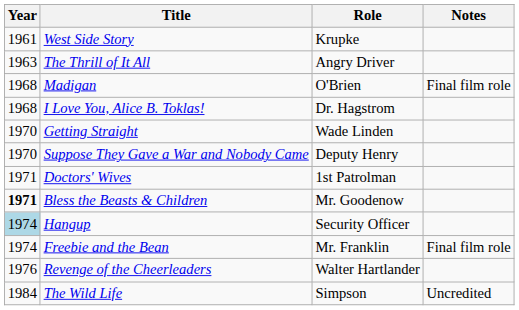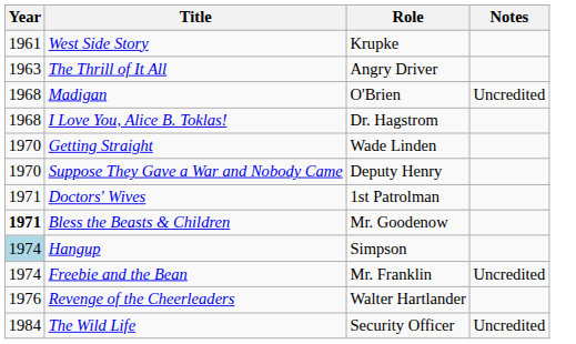Madigan | Notes: Final film role -> Uncredited
Hangup | Role: Security Officer -> Simpson
Freebie and the Bean | Notes: Final film role -> Uncredited
The Wild Life | Role: Simpson -> Security Officer
